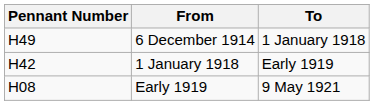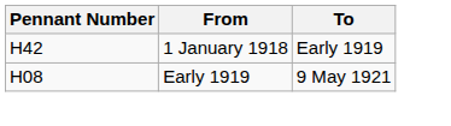- row: H49 | 6 December 1914 | 1 January 1918
